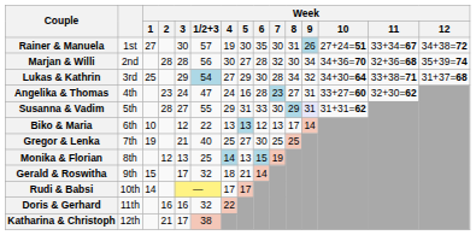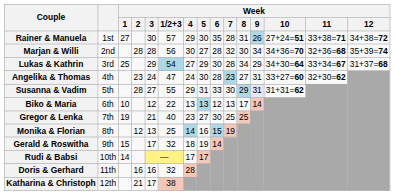Rainer & Manuela | Week / 4: 19 -> 29
Rainer & Manuela | Week / 7: 30 -> 28
Rainer & Manuela | Week / 11: 33+34=67 -> 33+38=71
Lukas & Kathrin | Week / 9: 32 -> 29
Lukas & Kathrin | Week / 11: 33+38=71 -> 33+34=67
Angelika & Thomas | Week / 5: 16 -> 30
Gregor & Lenka | Week / 4: 25 -> 23
Monika & Florian | Week / 5: 13 -> 16
Gerald & Roswitha | Week / 5: 21 -> 19
Doris & Gerhard | Week / 4: 22 -> 28
